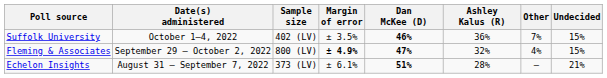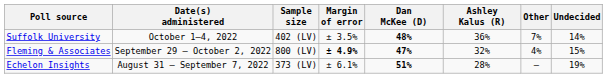Suffolk University | Dan McKee (D): 46% -> 48%
Suffolk University | Undecided: 15% -> 14%
Echelon Insights | Undecided: 21% -> 19%
